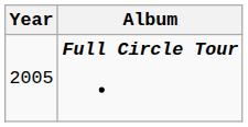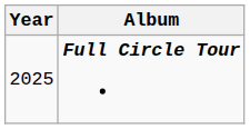Full Circle Tour | Year: 2005 -> 2025
